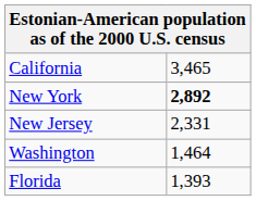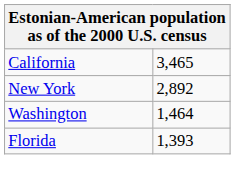New York | column 2: bold -> normal
- row: New Jersey | 2,331
